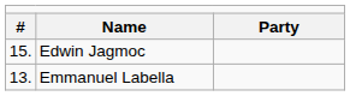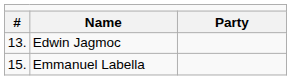Edwin Jagmoc | column 1: 15. -> 13.
Emmanuel Labella | column 1: 13. -> 15.
